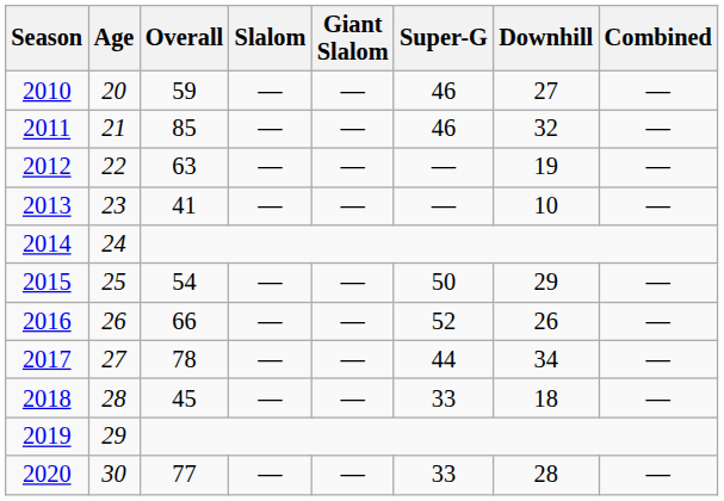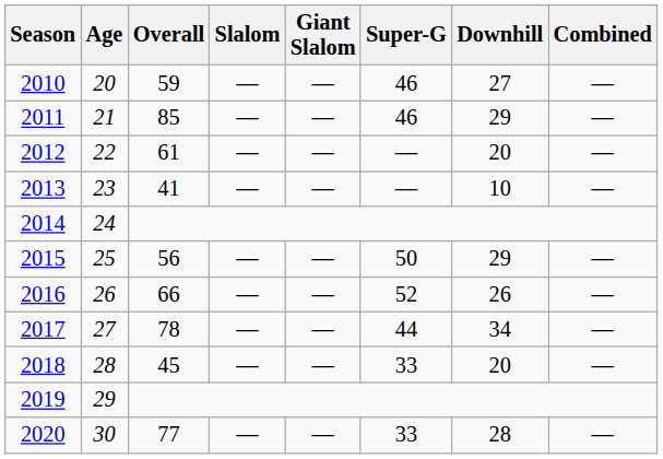2011 | Downhill: 32 -> 29
2012 | Overall: 63 -> 61
2012 | Downhill: 19 -> 20
2015 | Overall: 54 -> 56
2018 | Downhill: 18 -> 20
